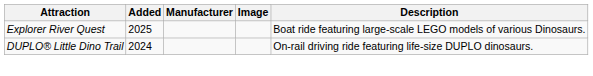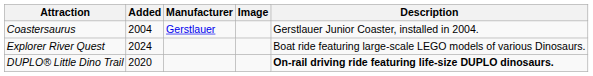+ row: Coastersaurus | 2004 | Gerstlauer | Gerstlauer Junior Coaster, installed in 2004.
Explorer River Quest | Added: 2025 -> 2024
DUPLO® Little Dino Trail | Added: 2024 -> 2020
DUPLO® Little Dino Trail | Description: normal -> bold
